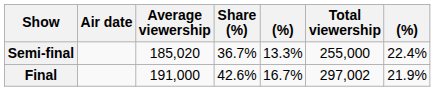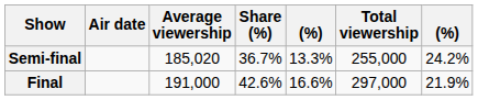Semi-final | column 7: 22.4% -> 24.2%
Final | column 5: 16.7% -> 16.6%
Final | Total viewership: 297,002 -> 297,000
